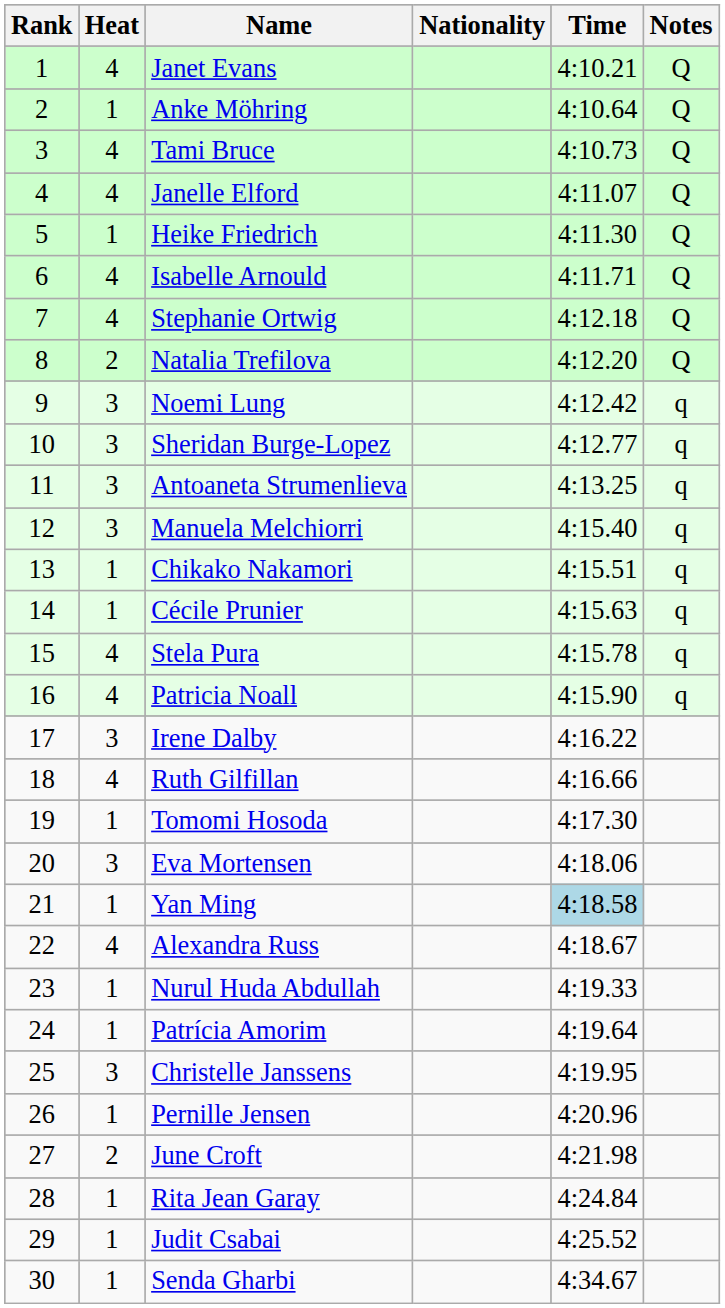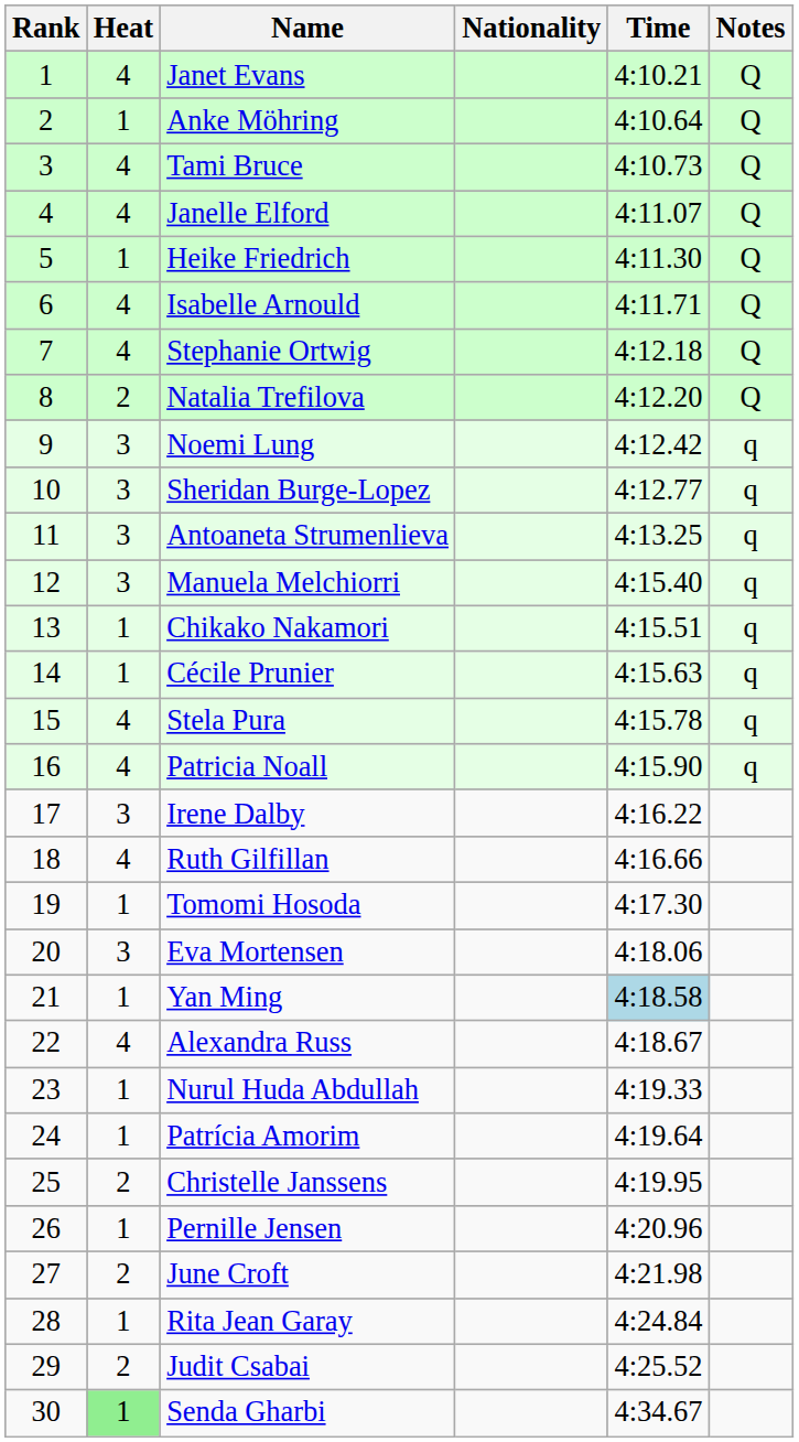Christelle Janssens | Heat: 3 -> 2
Judit Csabai | Heat: 1 -> 2
Senda Gharbi | Heat: no background -> lightgreen background
